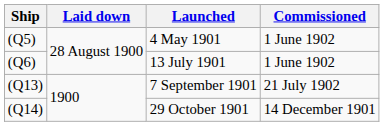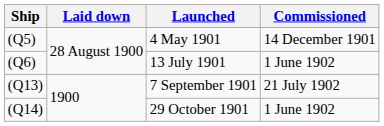4 May 1901 | Commissioned: 1 June 1902 -> 14 December 1901
29 October 1901 | Commissioned: 14 December 1901 -> 1 June 1902
